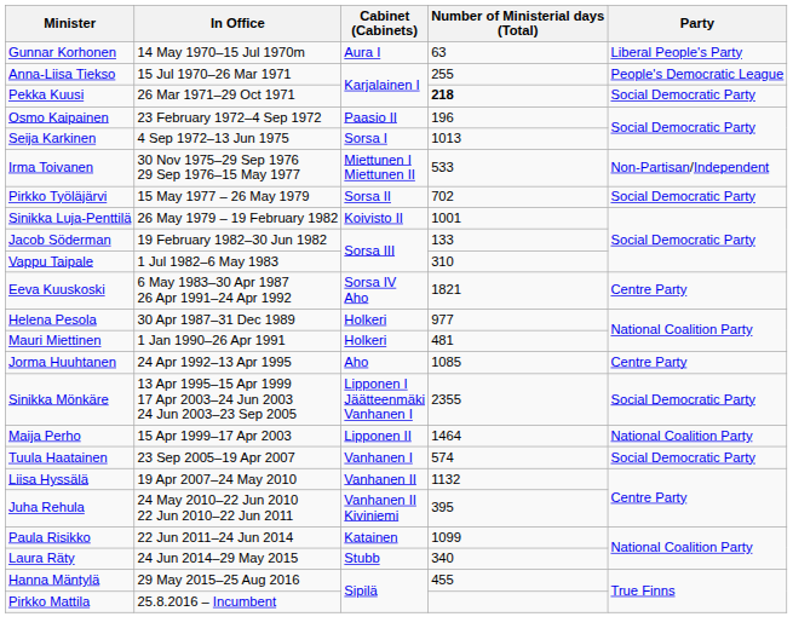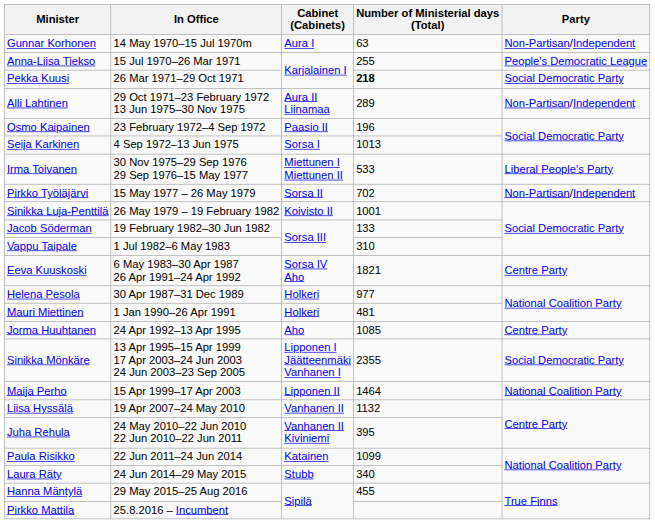Gunnar Korhonen | Party: Liberal People's Party -> Non-Partisan/Independent
+ row: Alli Lahtinen | 29 Oct 1971–23 February 1972 13 Jun 1975–30 Nov 1975 | Aura II Liinamaa | 289 | Non-Partisan/Independent
Irma Toivanen | Party: Non-Partisan/Independent -> Liberal People's Party
Pirkko Työläjärvi | Party: Social Democratic Party -> Non-Partisan/Independent
- row: Tuula Haatainen | 23 Sep 2005–19 Apr 2007 | Vanhanen I | 574 | Social Democratic Party
